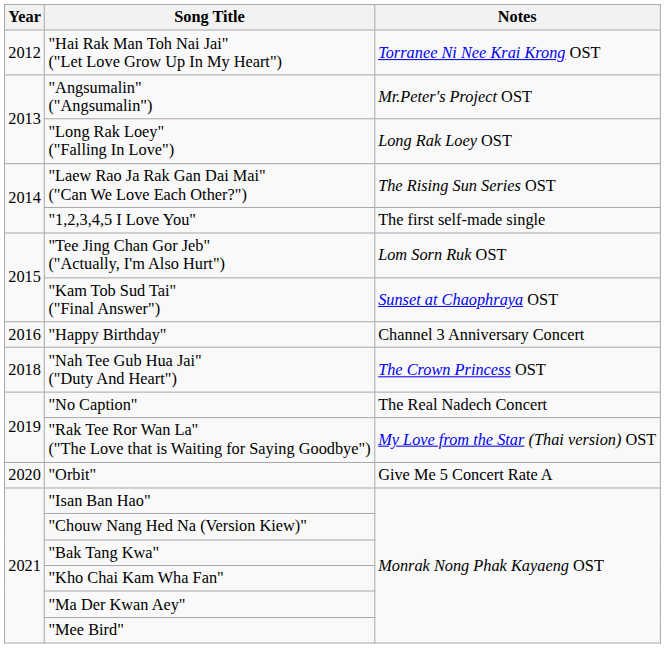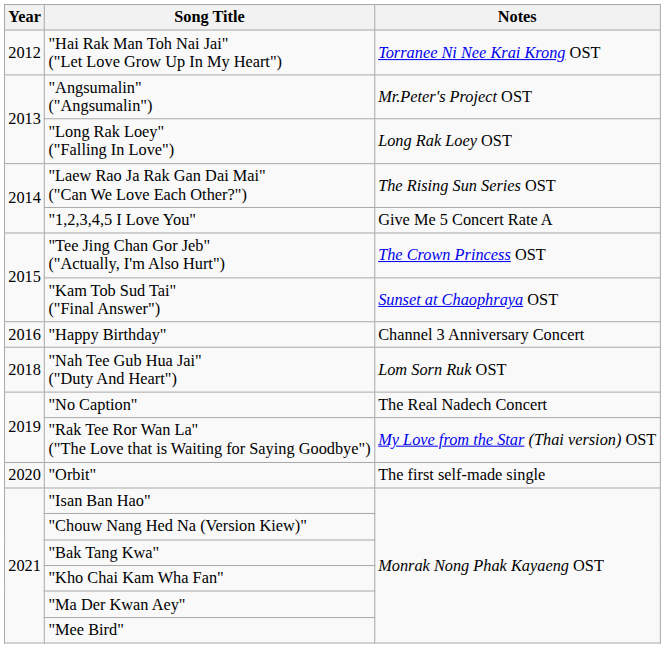"1,2,3,4,5 I Love You" | Notes: The first self-made single -> Give Me 5 Concert Rate A
"Tee Jing Chan Gor Jeb" ("Actually, I'm Also Hurt") | Notes: Lom Sorn Ruk OST -> The Crown Princess OST
"Nah Tee Gub Hua Jai" ("Duty And Heart") | Notes: The Crown Princess OST -> Lom Sorn Ruk OST
"Orbit" | Notes: Give Me 5 Concert Rate A -> The first self-made single
